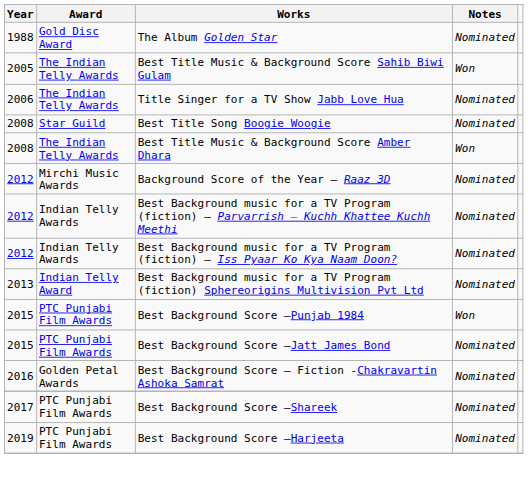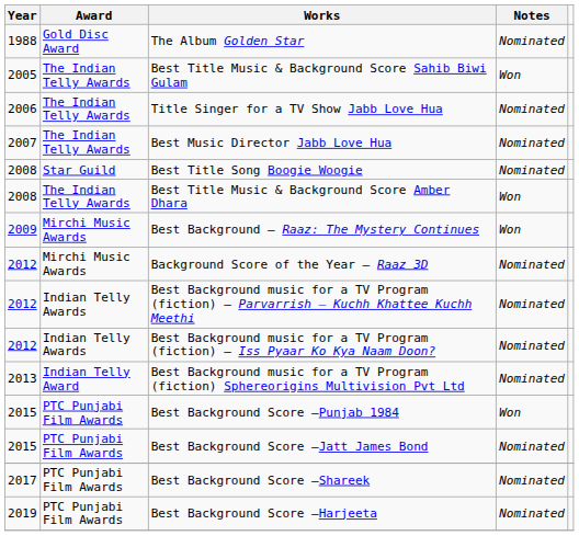+ row: 2007 | The Indian Telly Awards | Best Music Director Jabb Love Hua | Nominated
+ row: 2009 | Mirchi Music Awards | Best Background – Raaz: The Mystery Continues | Won
- row: 2016 | Golden Petal Awards | Best Background Score – Fiction -Chakravartin Ashoka Samrat | Nominated
